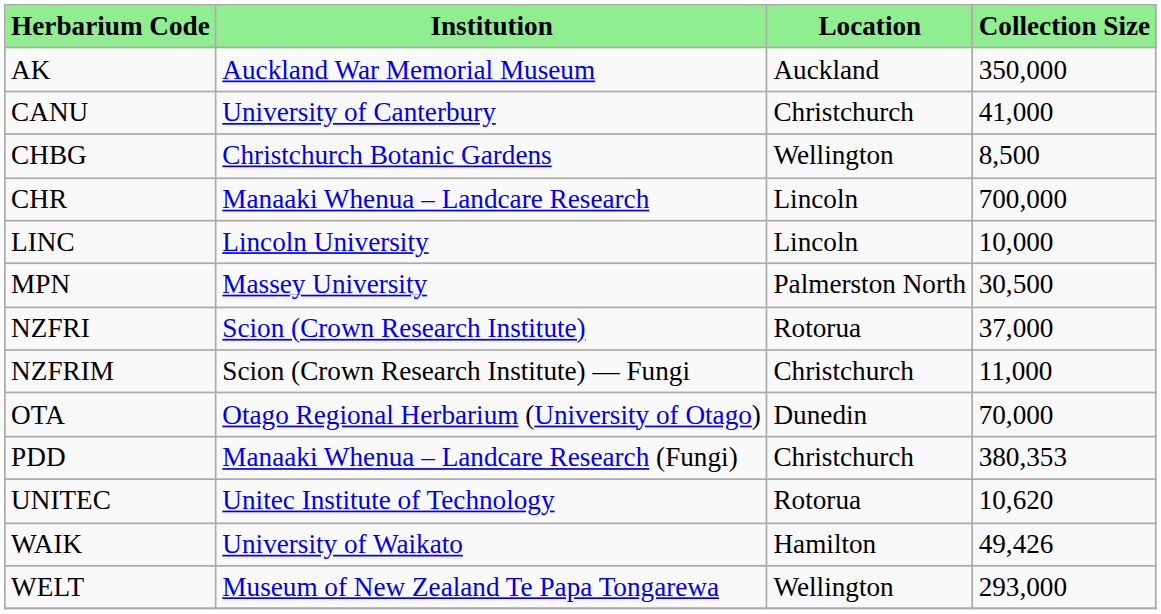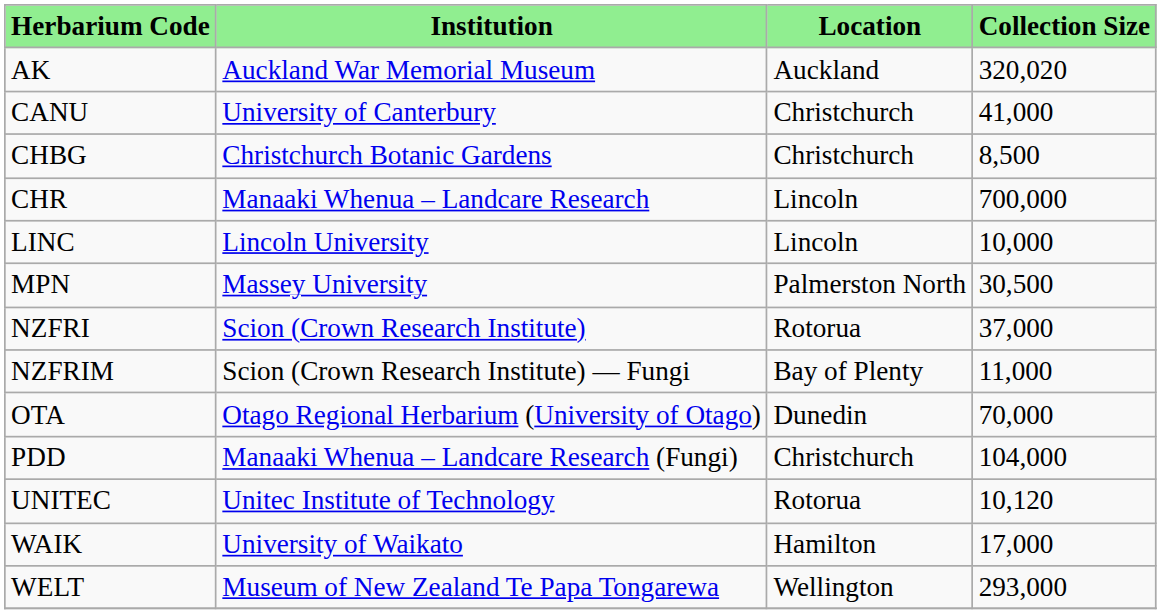AK | Collection Size: 350,000 -> 320,020
CHBG | Location: Wellington -> Christchurch
NZFRIM | Location: Christchurch -> Bay of Plenty
PDD | Collection Size: 380,353 -> 104,000
UNITEC | Collection Size: 10,620 -> 10,120
WAIK | Collection Size: 49,426 -> 17,000
